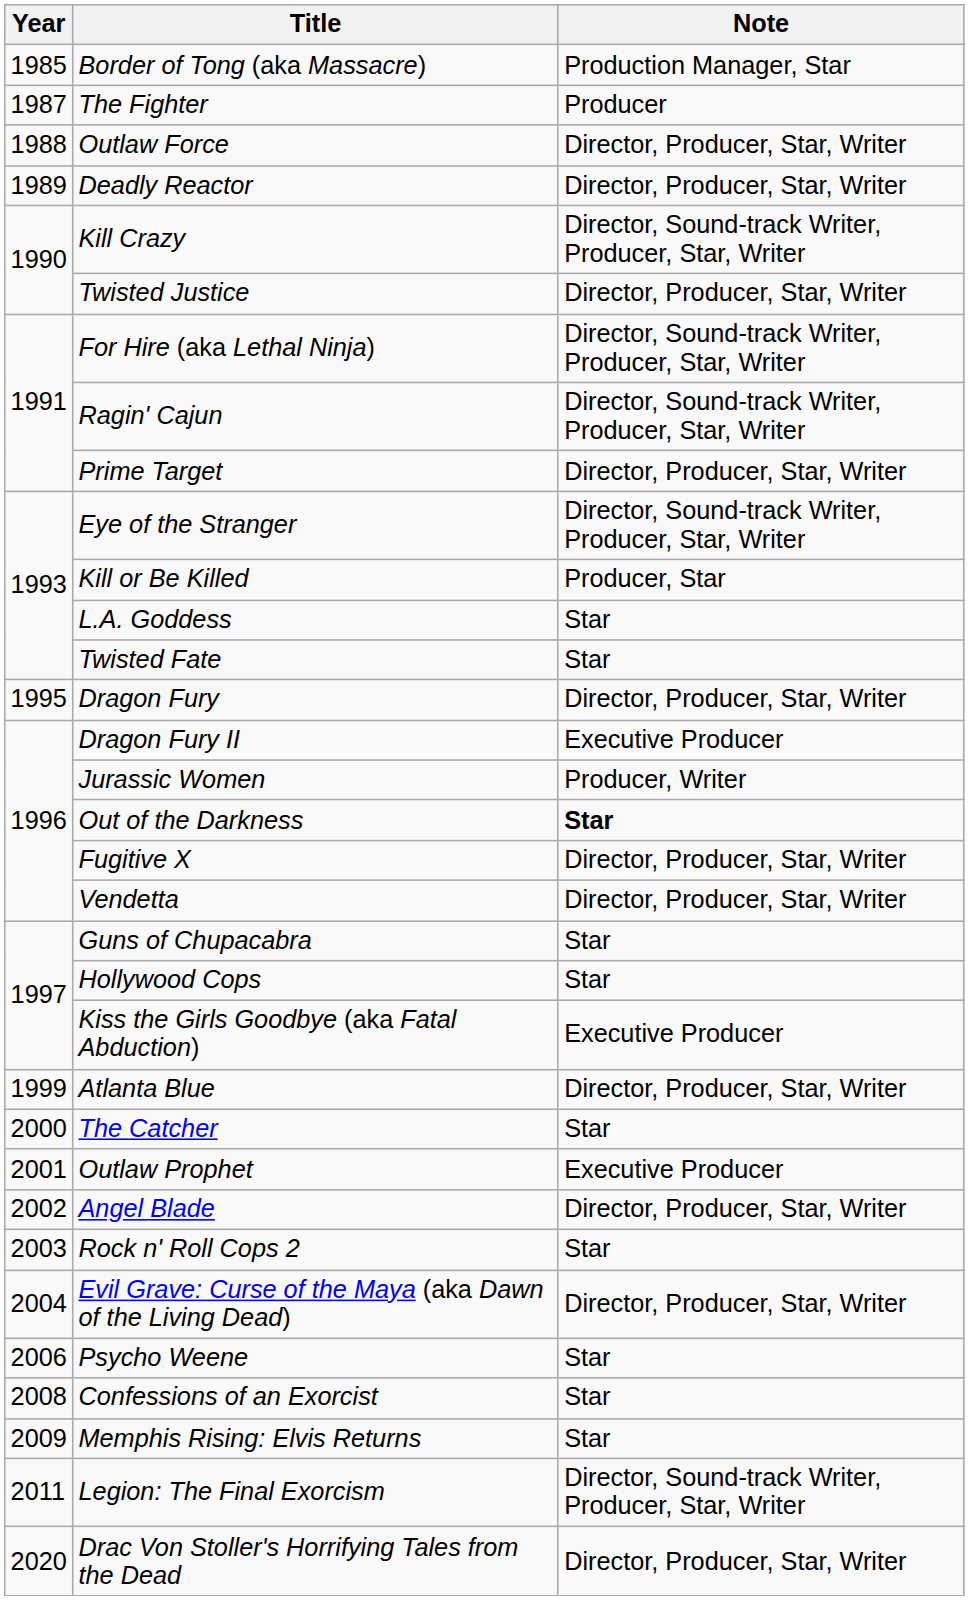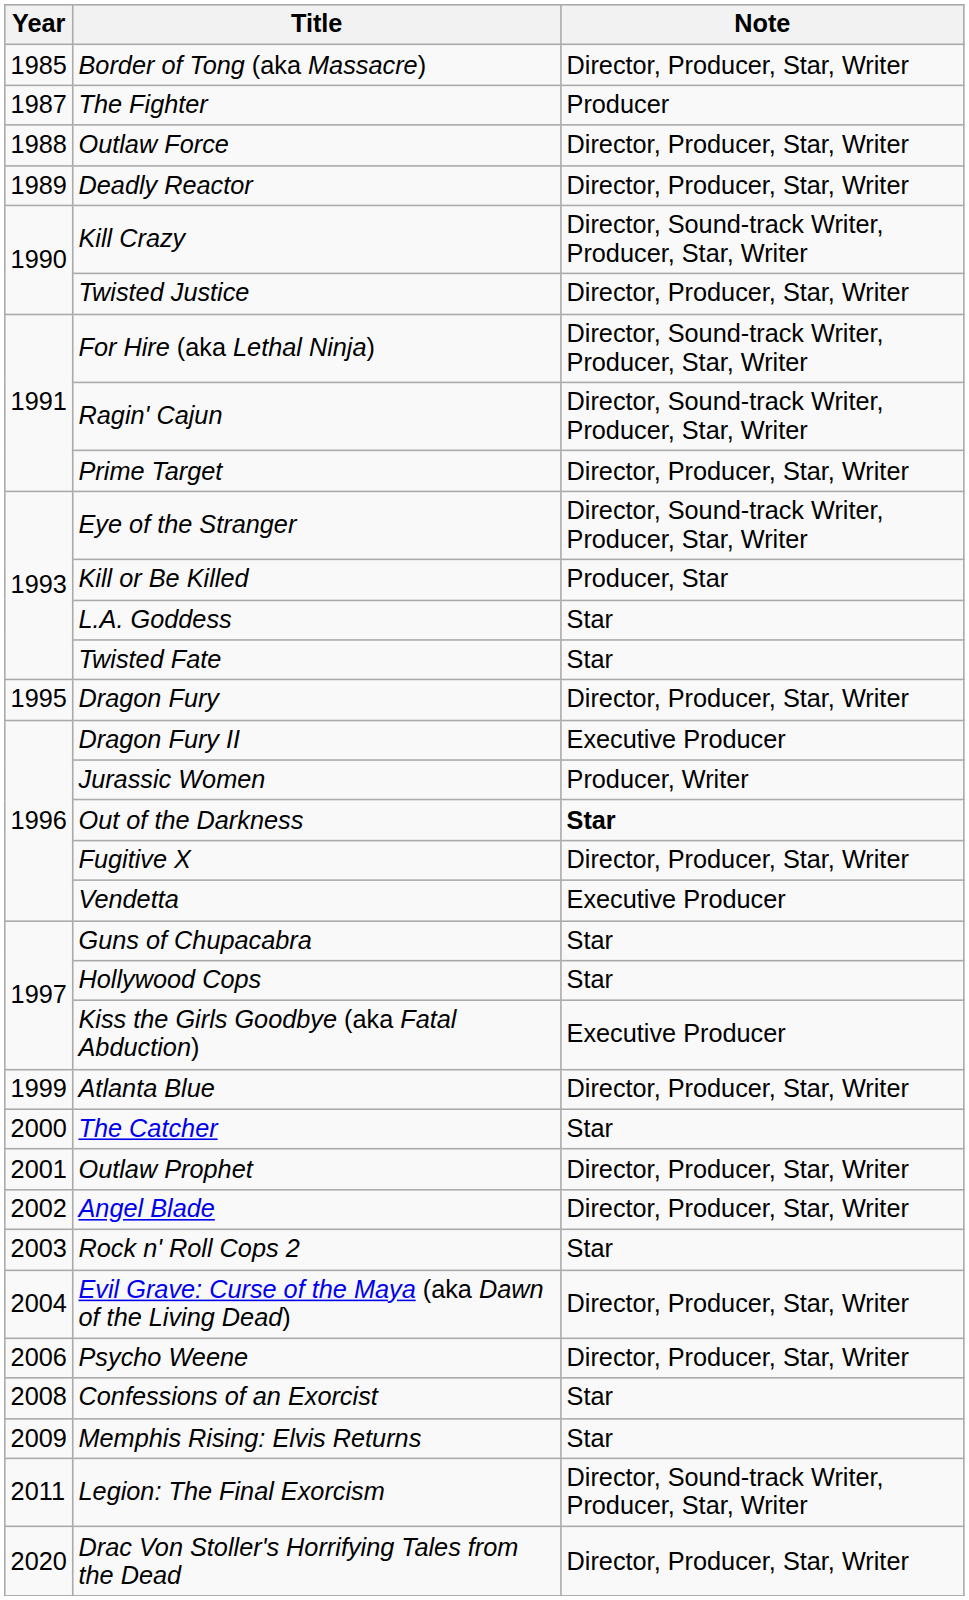Border of Tong (aka Massacre) | Note: Production Manager, Star -> Director, Producer, Star, Writer
Vendetta | Note: Director, Producer, Star, Writer -> Executive Producer
Outlaw Prophet | Note: Executive Producer -> Director, Producer, Star, Writer
Psycho Weene | Note: Star -> Director, Producer, Star, Writer
